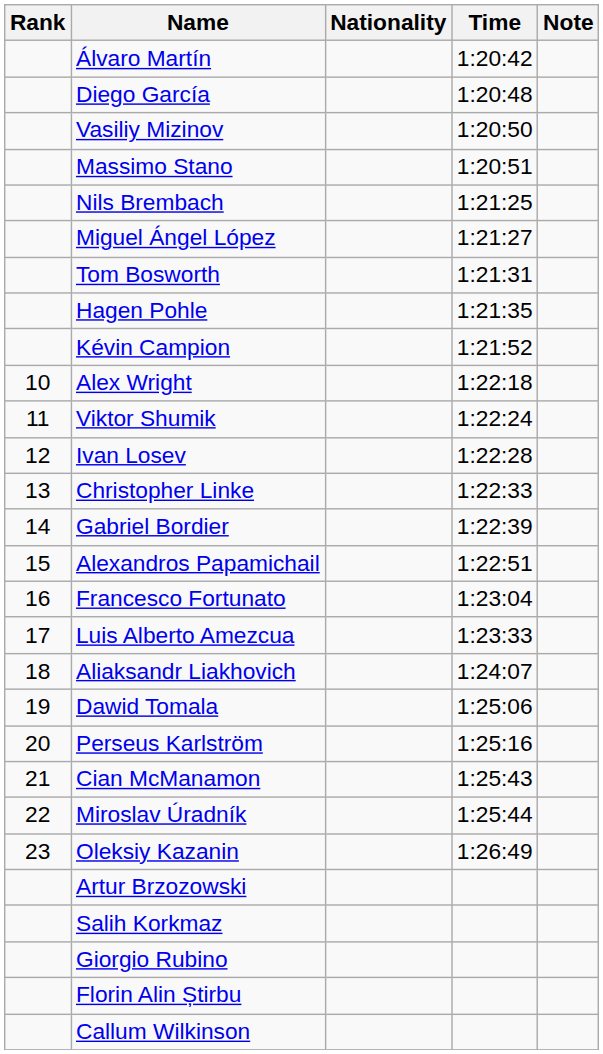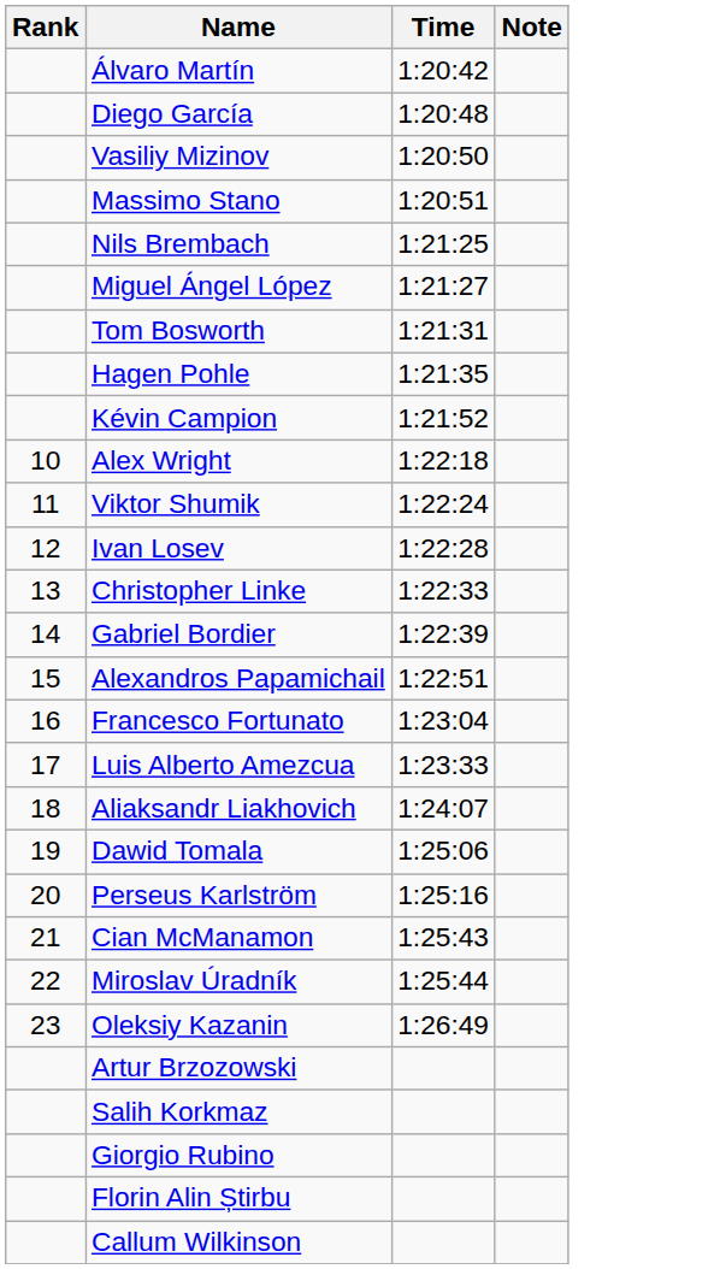- column: Nationality
